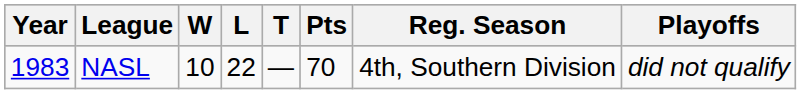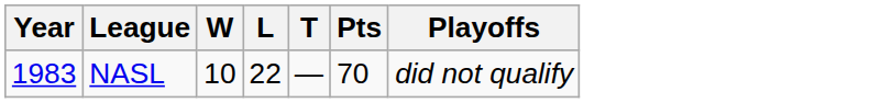- column: Reg. Season | 4th, Southern Division
